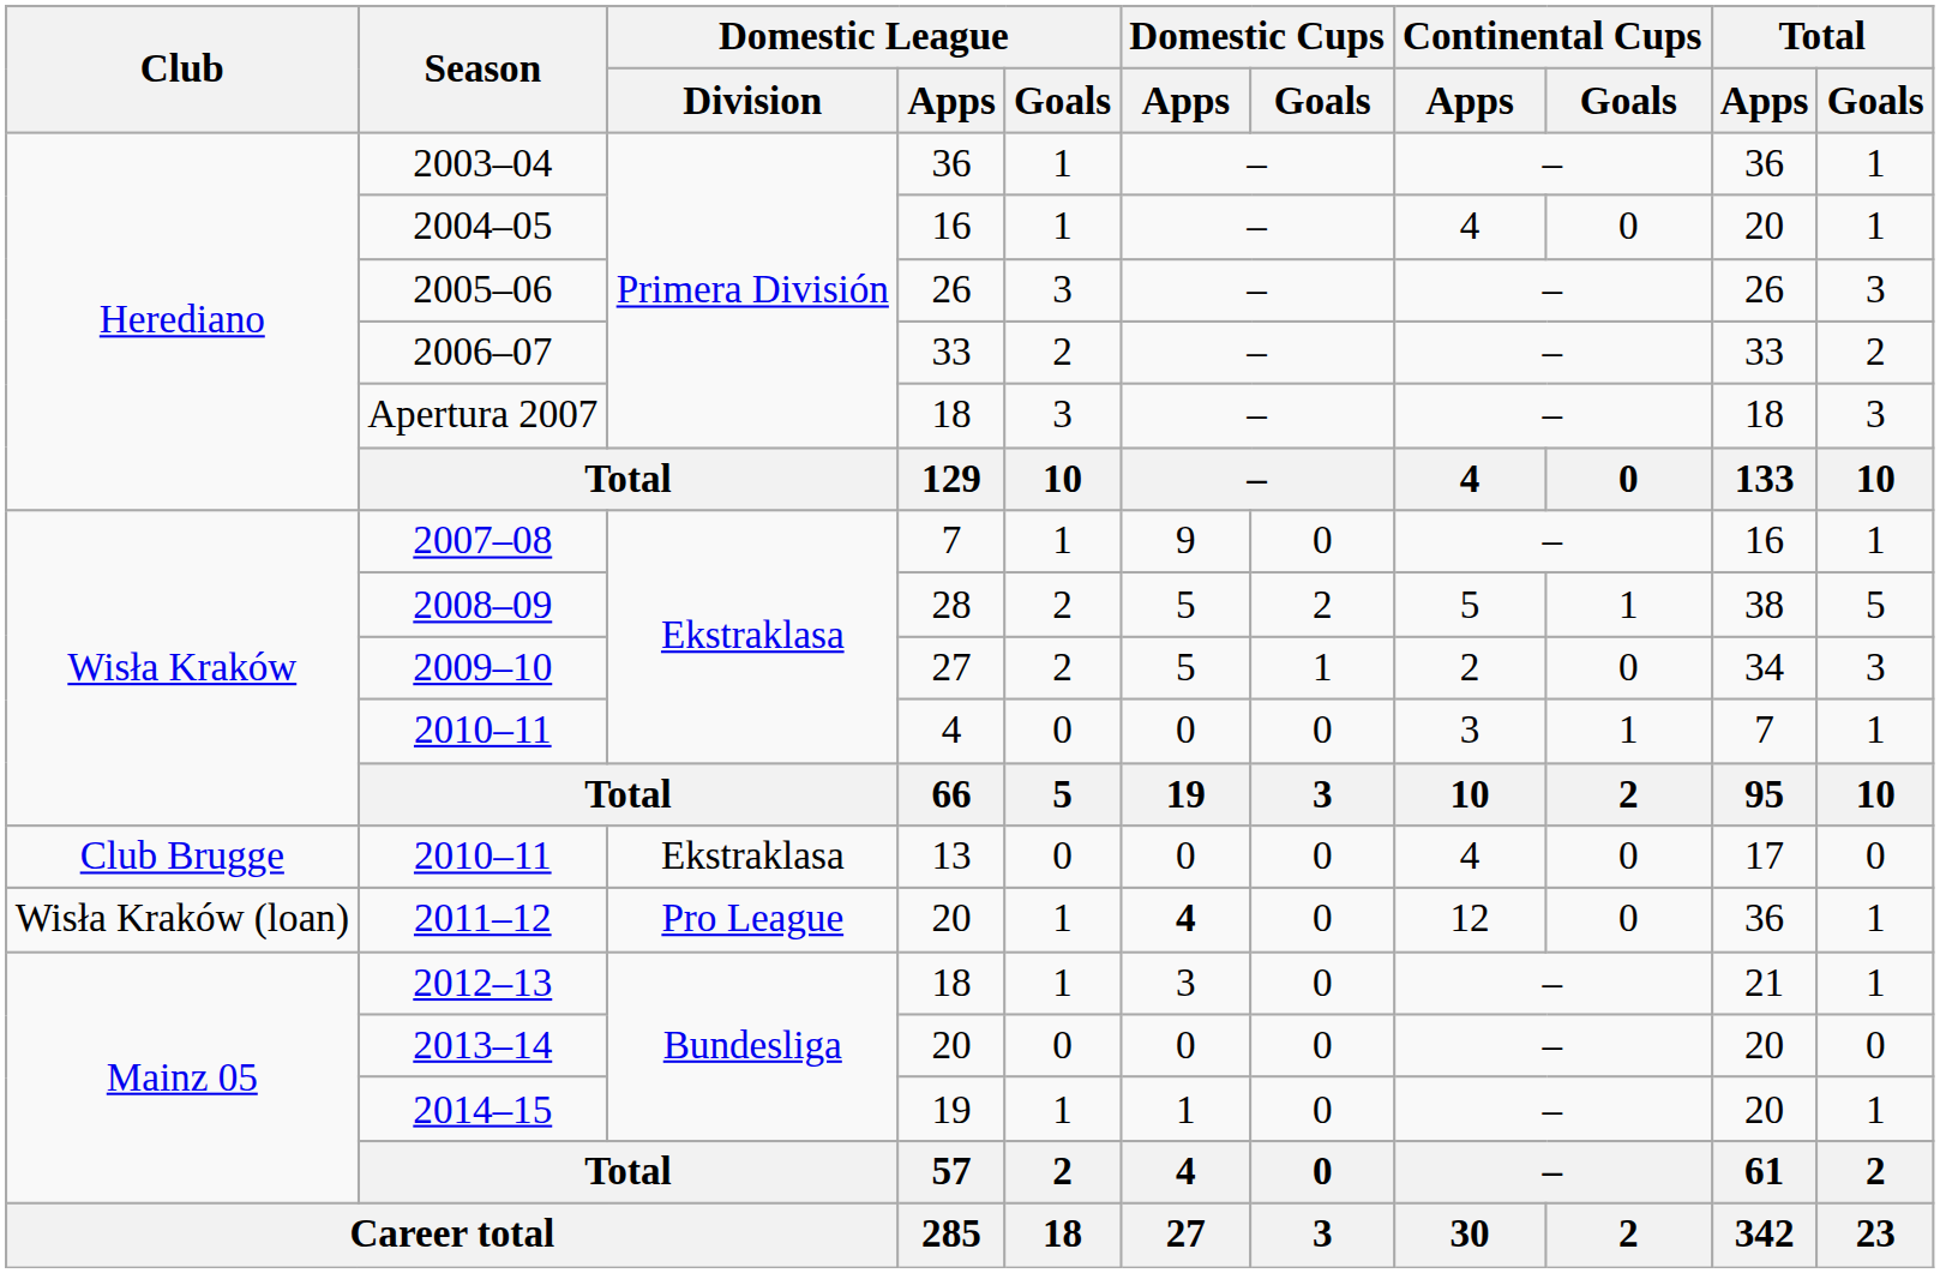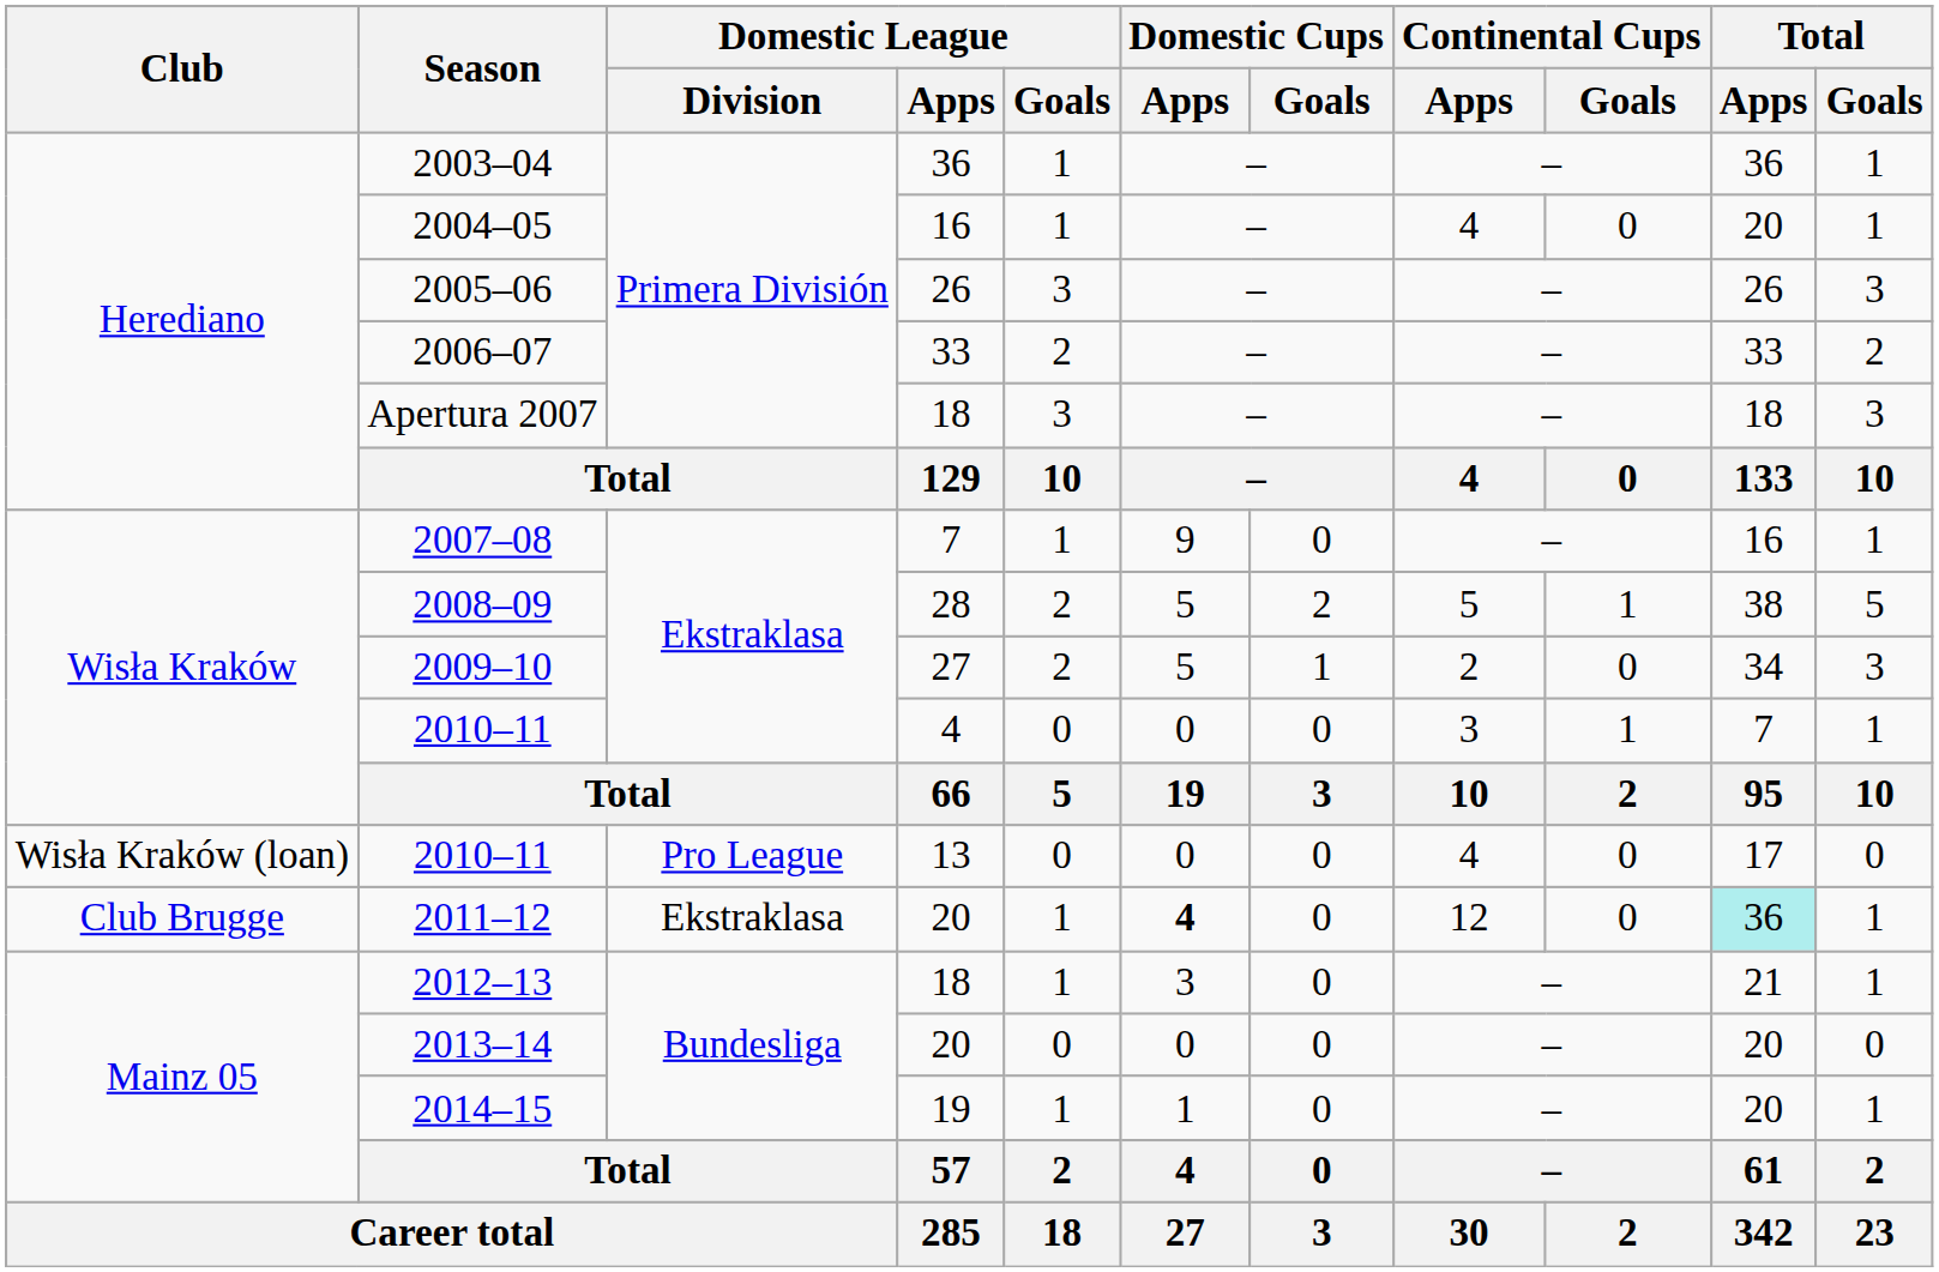2010–11 / 13 | Club: Club Brugge -> Wisła Kraków (loan)
2010–11 / 13 | Domestic League / Division: Ekstraklasa -> Pro League
2011–12 | Club: Wisła Kraków (loan) -> Club Brugge
2011–12 | Domestic League / Division: Pro League -> Ekstraklasa
2011–12 | Total / Apps: no background -> paleturquoise background
